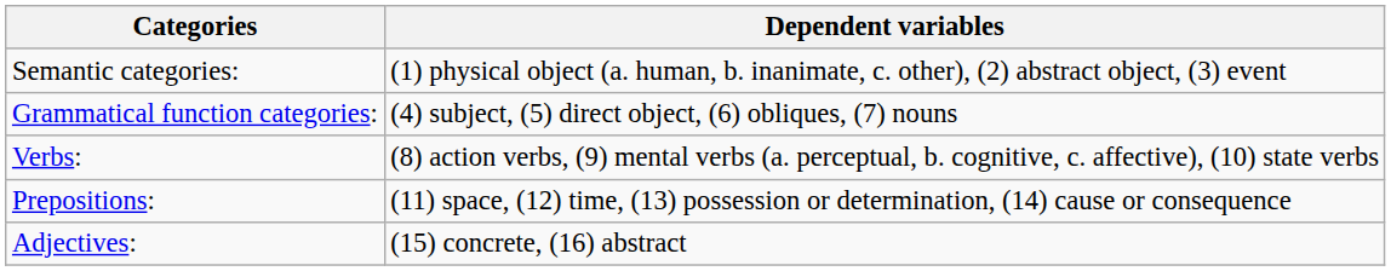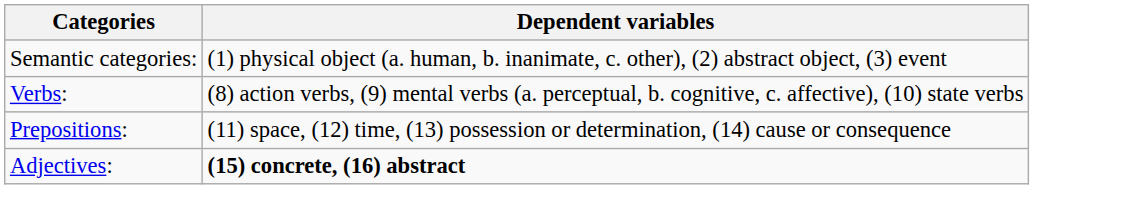- row: Grammatical function categories: | (4) subject, (5) direct object, (6) obliques, (7) nouns
Adjectives: | Dependent variables: normal -> bold
